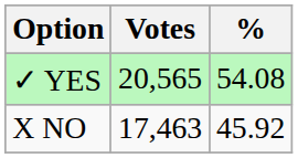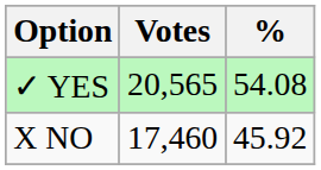X NO | Votes: 17,463 -> 17,460
